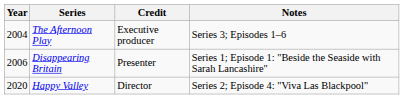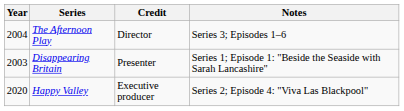The Afternoon Play | Credit: Executive producer -> Director
Disappearing Britain | Year: 2006 -> 2003
Happy Valley | Credit: Director -> Executive producer
